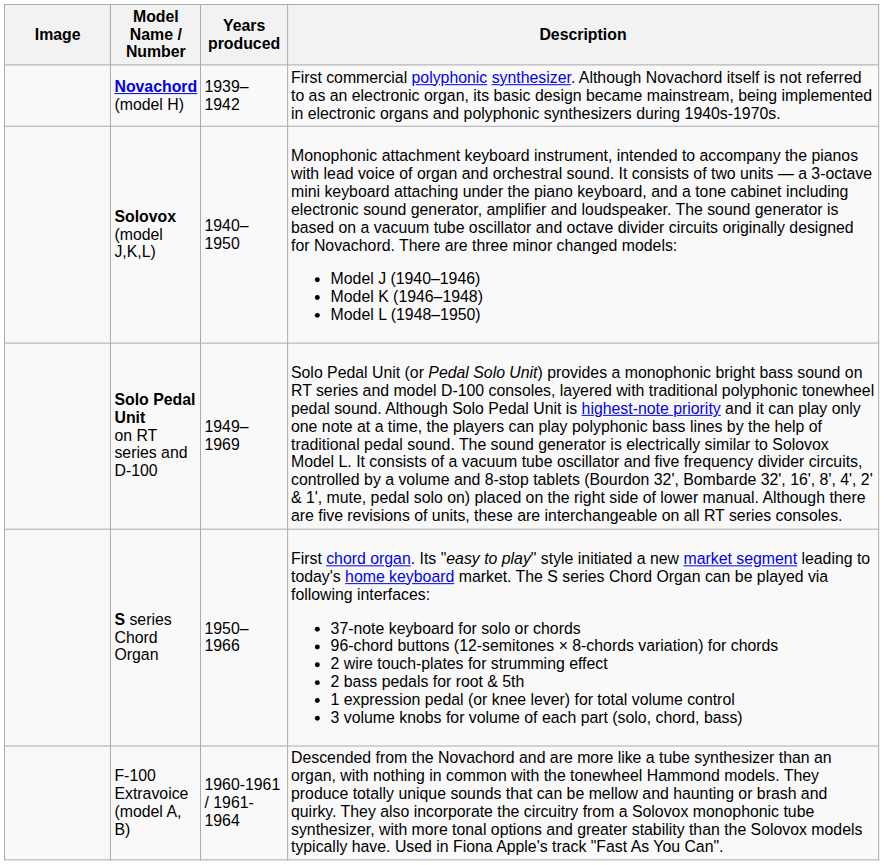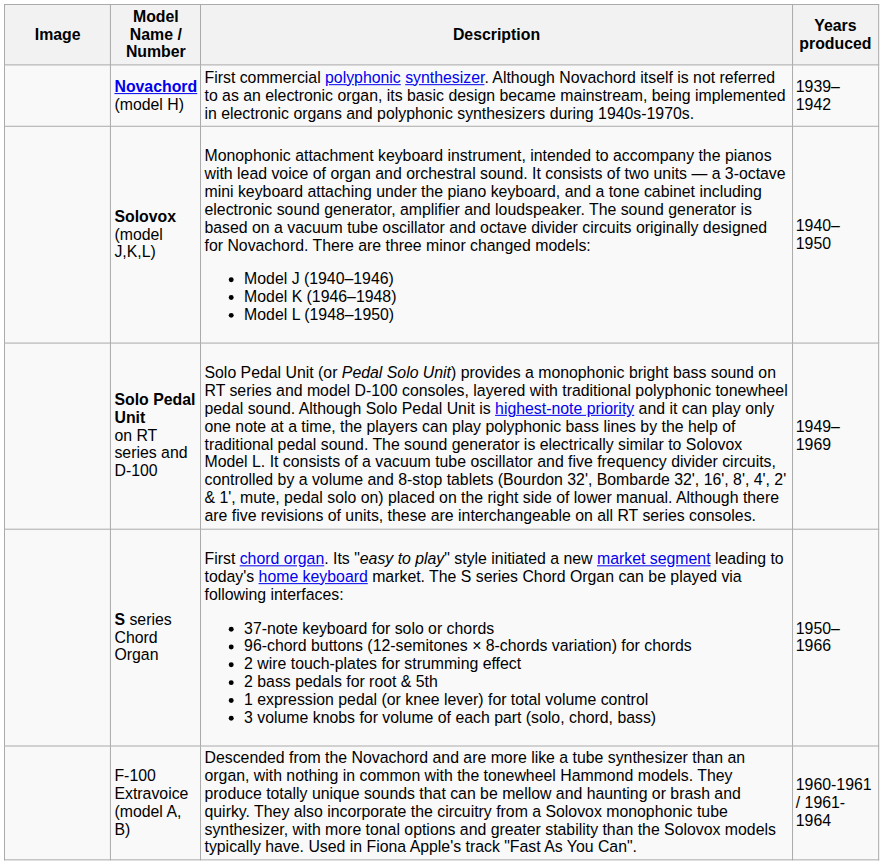columns swapped: Years produced <-> Description
